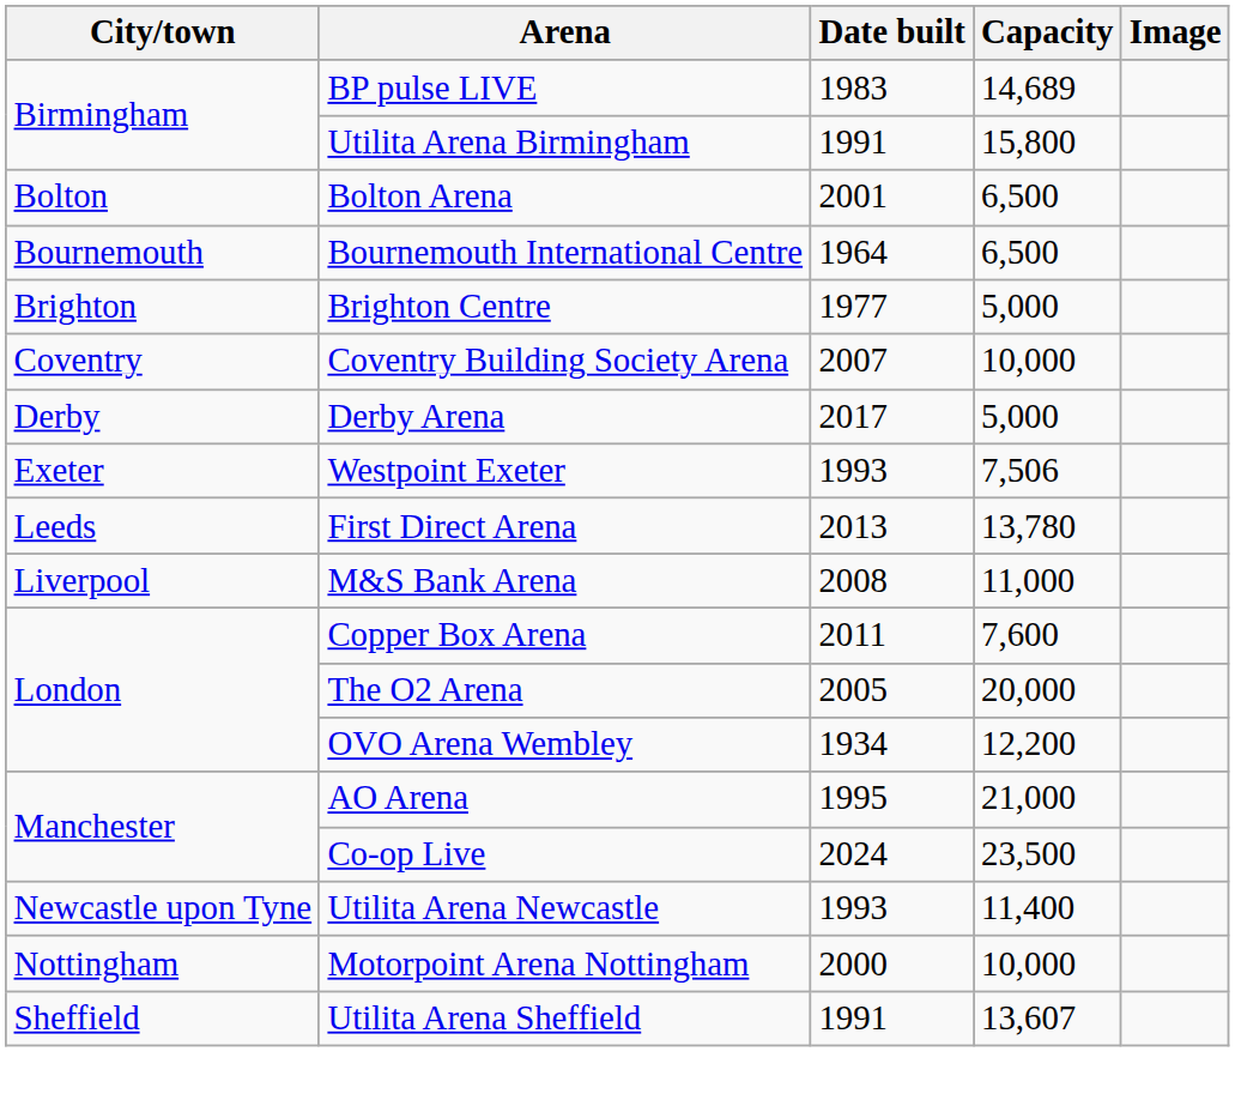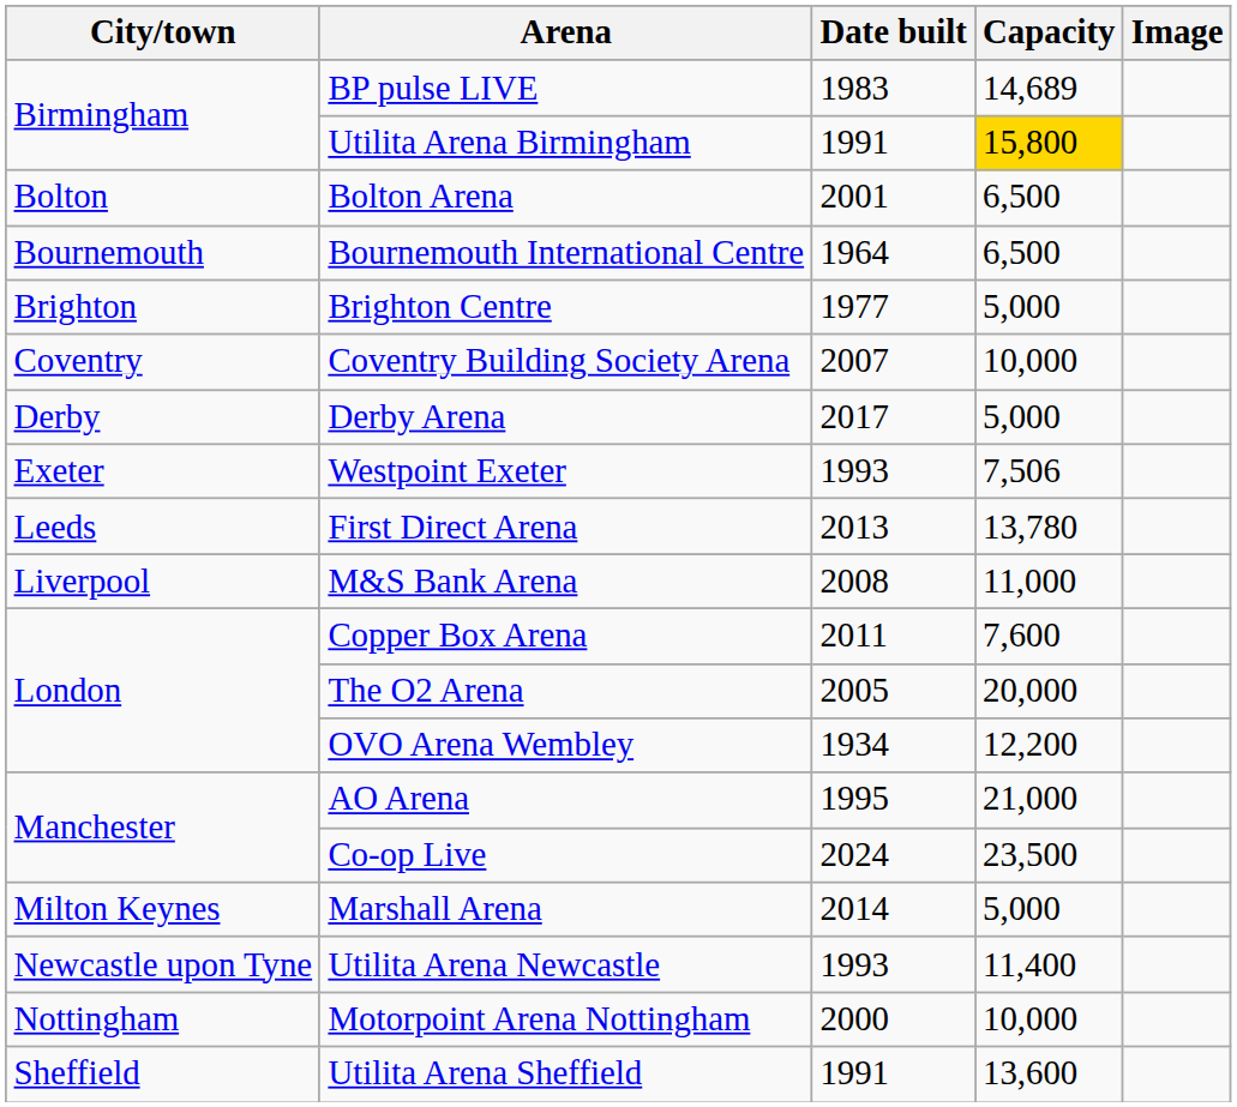Utilita Arena Birmingham | Capacity: no background -> gold background
+ row: Milton Keynes | Marshall Arena | 2014 | 5,000
Utilita Arena Sheffield | Capacity: 13,607 -> 13,600
